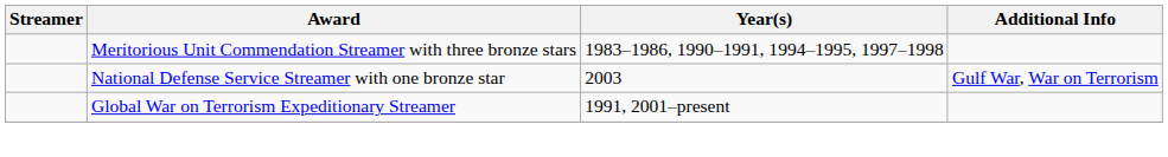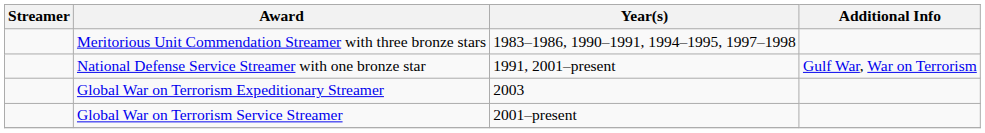National Defense Service Streamer with one bronze star | Year(s): 2003 -> 1991, 2001–present
Global War on Terrorism Expeditionary Streamer | Year(s): 1991, 2001–present -> 2003
+ row: Global War on Terrorism Service Streamer | 2001–present
